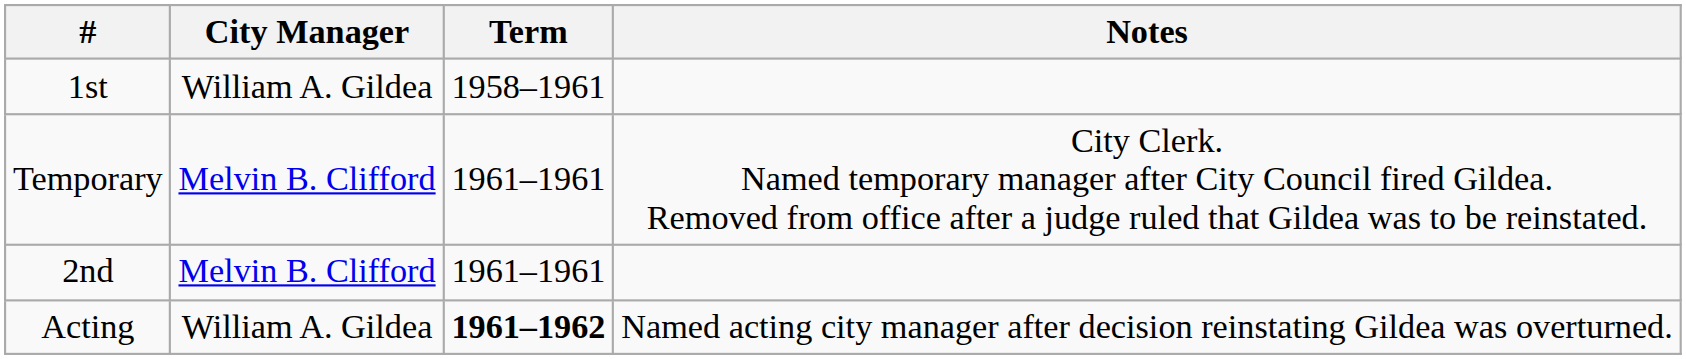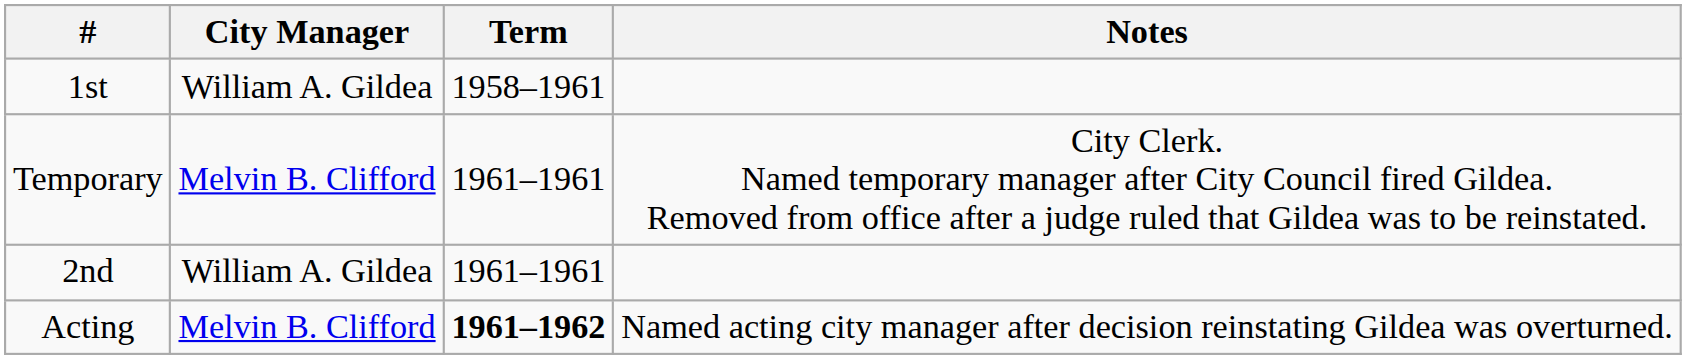2nd | City Manager: Melvin B. Clifford -> William A. Gildea
Acting | City Manager: William A. Gildea -> Melvin B. Clifford
